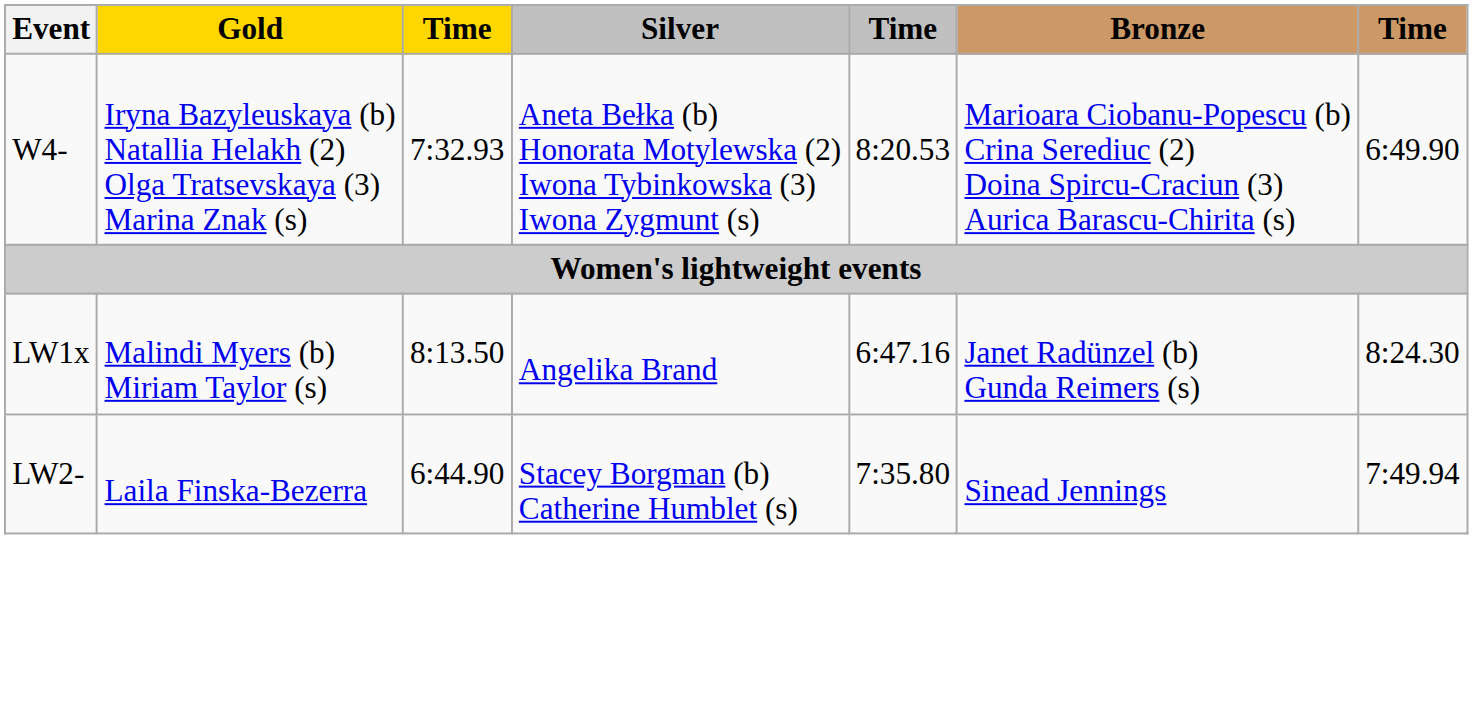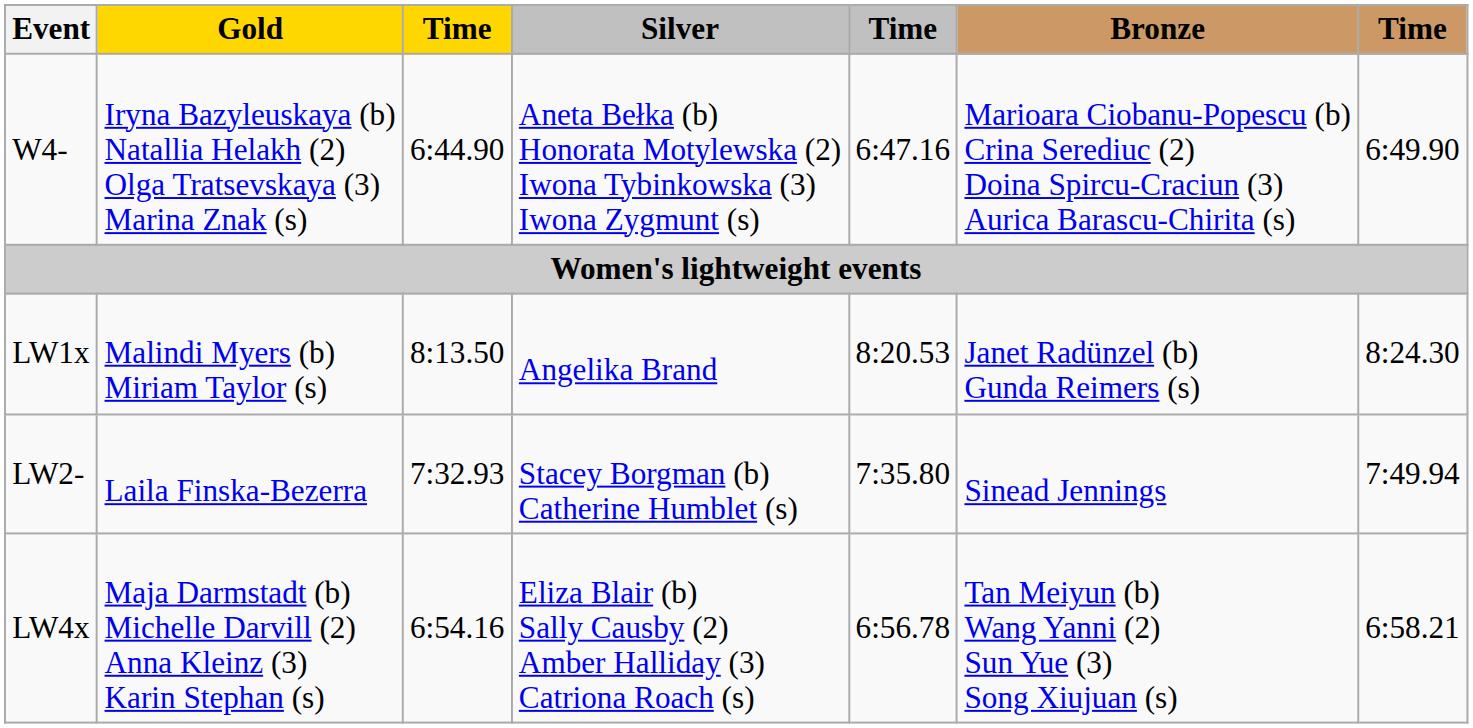W4- | column 3: 7:32.93 -> 6:44.90
W4- | column 5: 8:20.53 -> 6:47.16
LW1x | column 5: 6:47.16 -> 8:20.53
LW2- | column 3: 6:44.90 -> 7:32.93
+ row: LW4x | Maja Darmstadt (b) Michelle Darvill (2) Anna Kleinz (3) Karin Stephan (s) | 6:54.16 | Eliza Blair (b) Sally Causby (2) Amber Halliday (3) Catriona Roach (s) | 6:56.78 | Tan Meiyun (b) Wang Yanni (2) Sun Yue (3) Song Xiujuan (s) | 6:58.21
